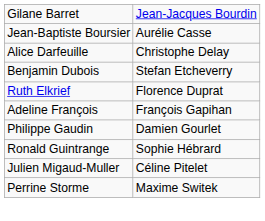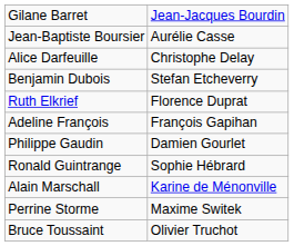+ row: Alain Marschall | Karine de Ménonville
- row: Julien Migaud-Muller | Céline Pitelet
+ row: Bruce Toussaint | Olivier Truchot
